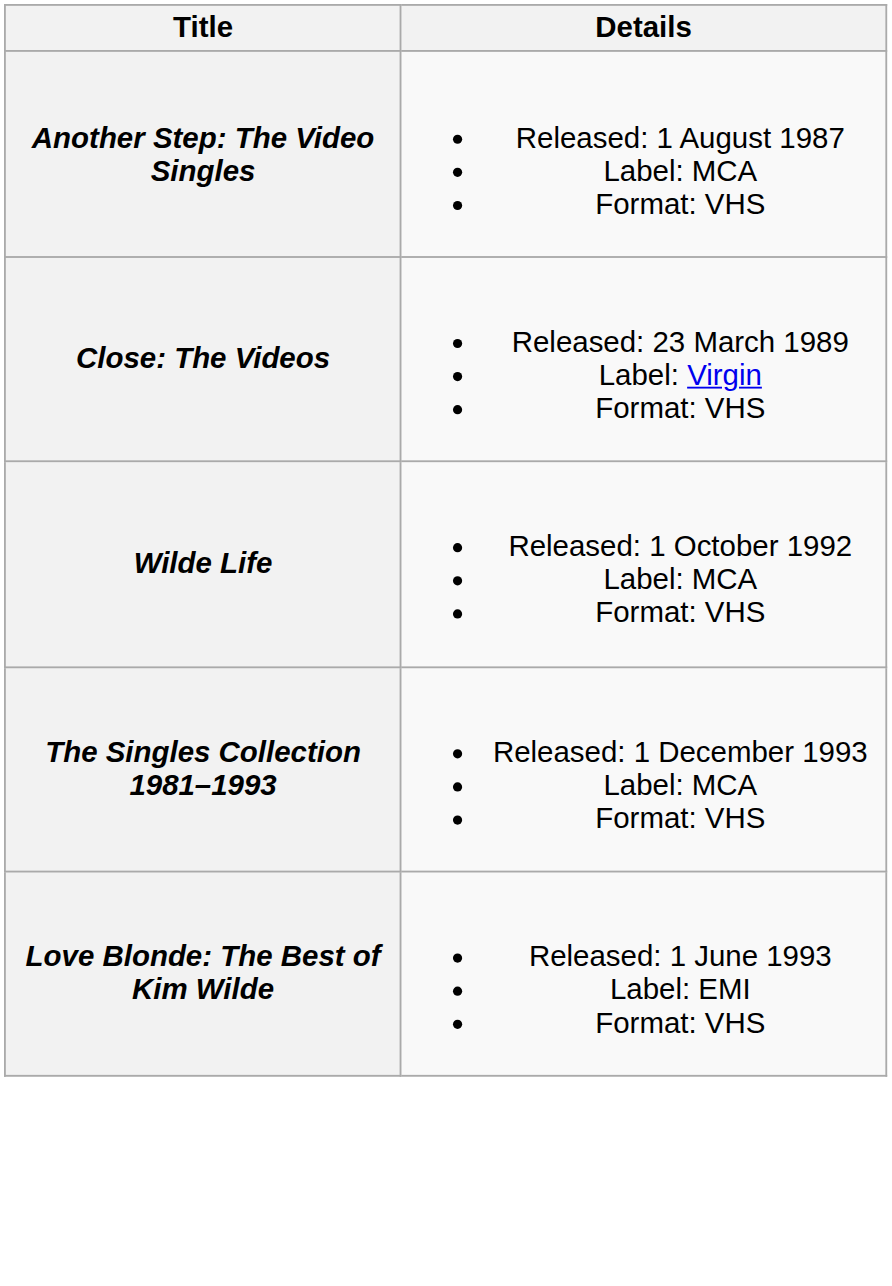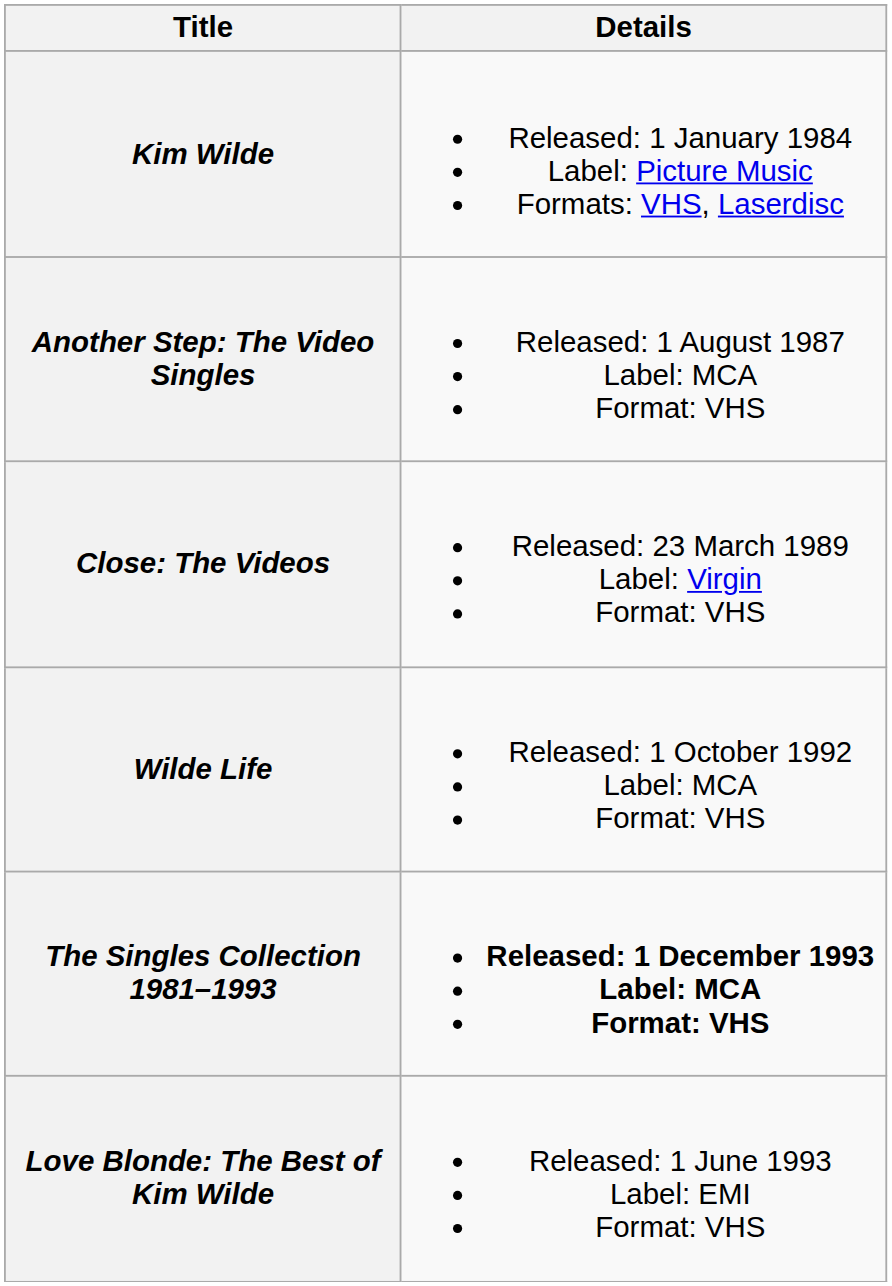+ row: Kim Wilde | Released: 1 January 1984 Label: Picture Music Formats: VHS, Laserdisc
The Singles Collection 1981–1993 | Details: normal -> bold
